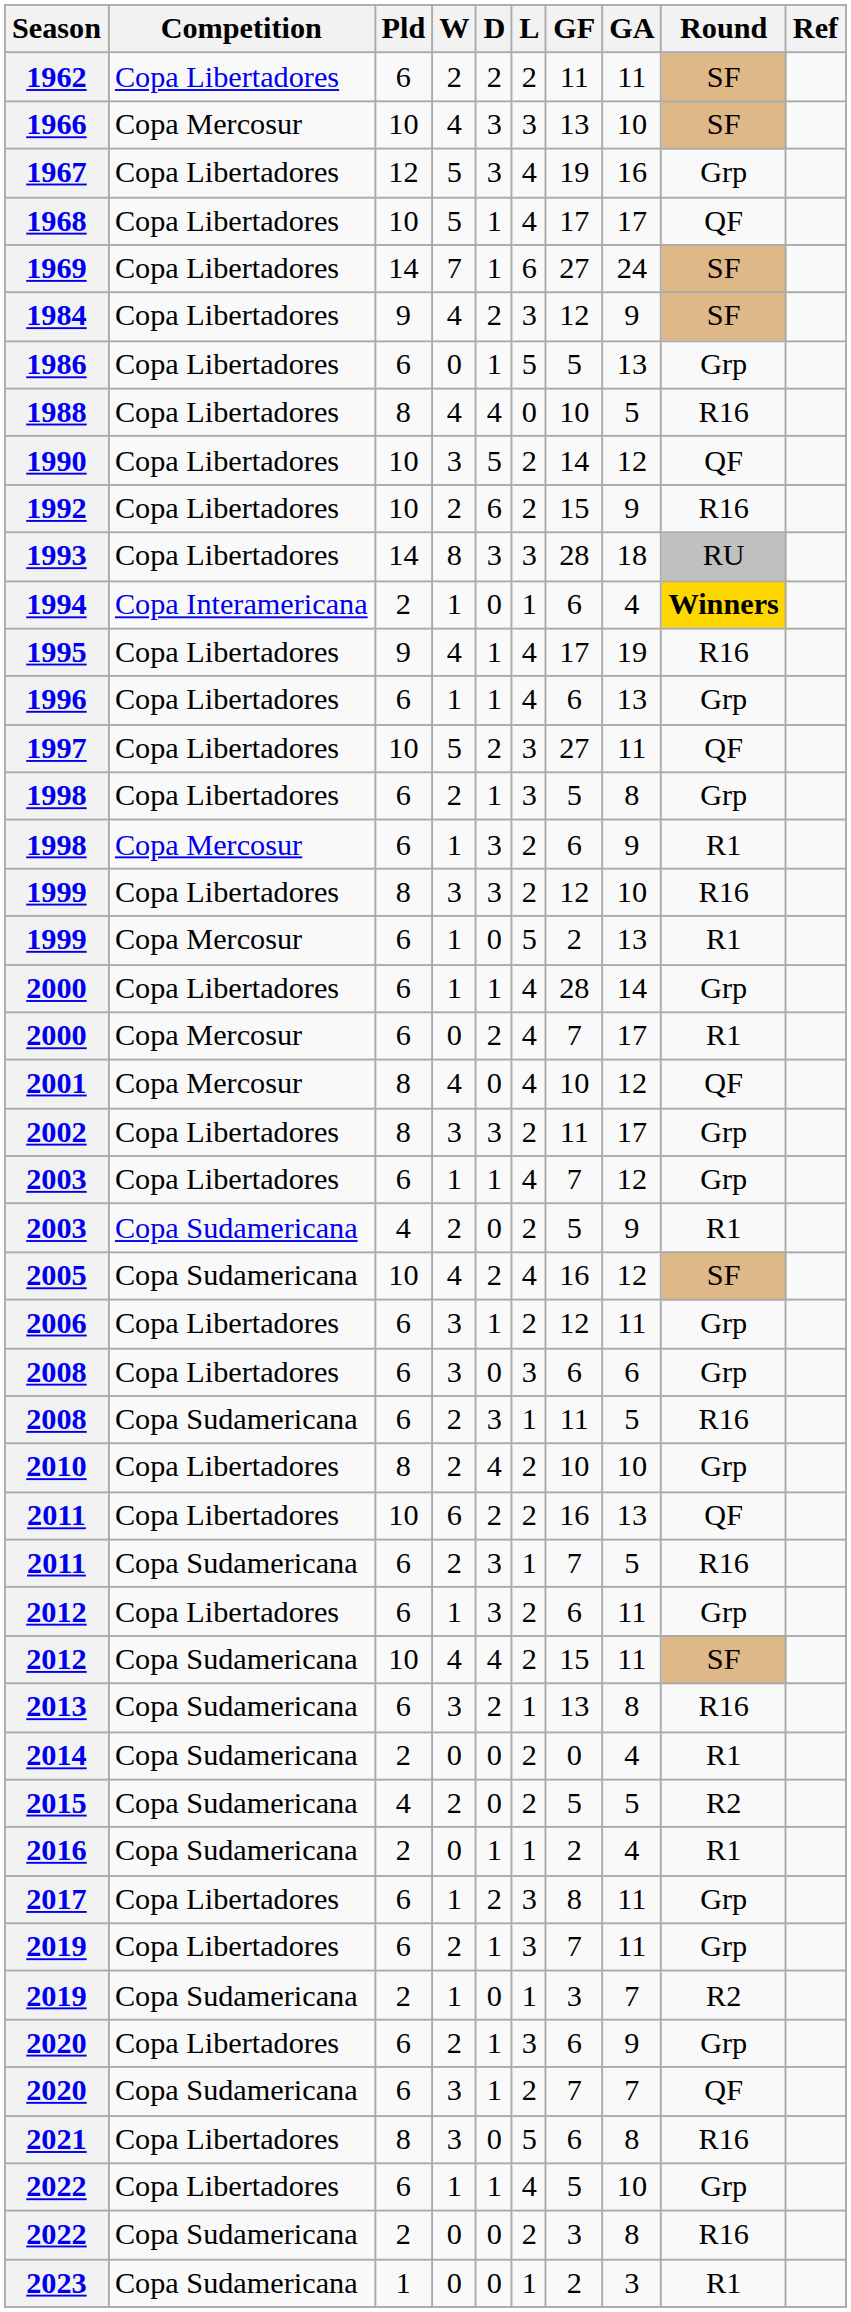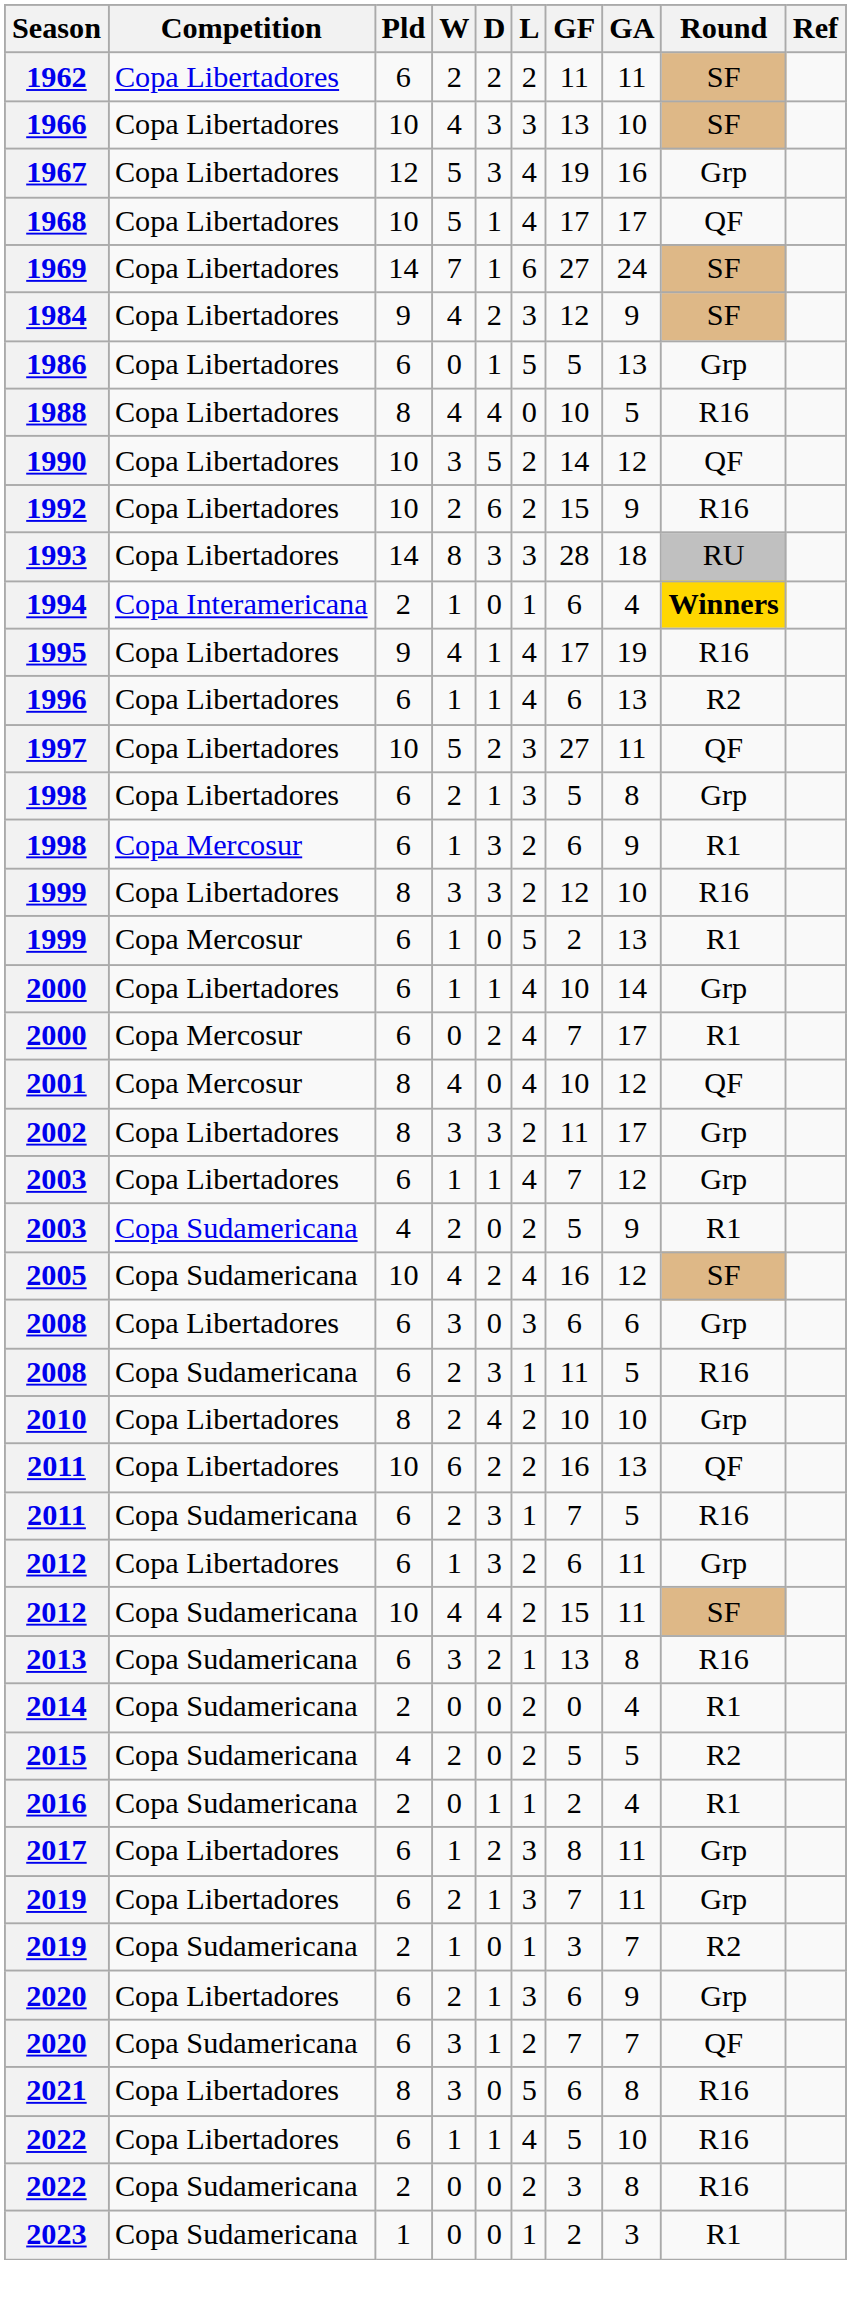1966 | Competition: Copa Mercosur -> Copa Libertadores
1996 | Round: Grp -> R2
2000 / 1 | GF: 28 -> 10
- row: 2006 | Copa Libertadores | 6 | 3 | 1 | 2 | 12 | 11 | Grp
2022 / 1 | Round: Grp -> R16
